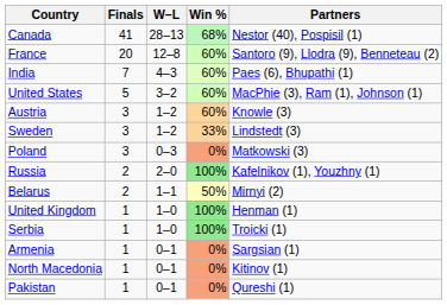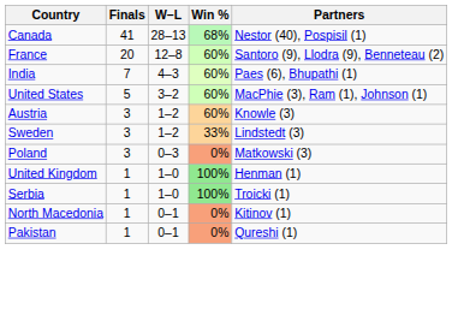- row: Russia | 2 | 2–0 | 100% | Kafelnikov (1), Youzhny (1)
- row: Belarus | 2 | 1–1 | 50% | Mirnyi (2)
- row: Armenia | 1 | 0–1 | 0% | Sargsian (1)
